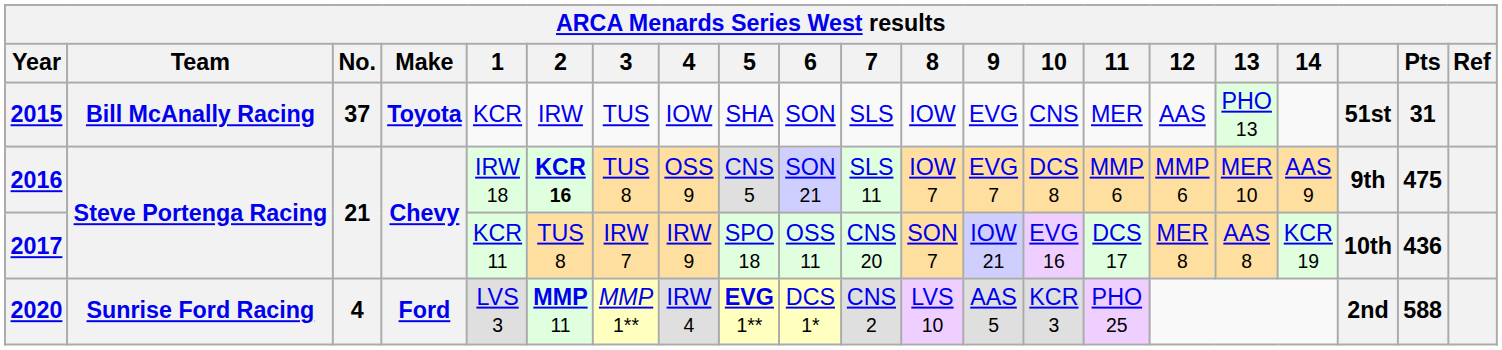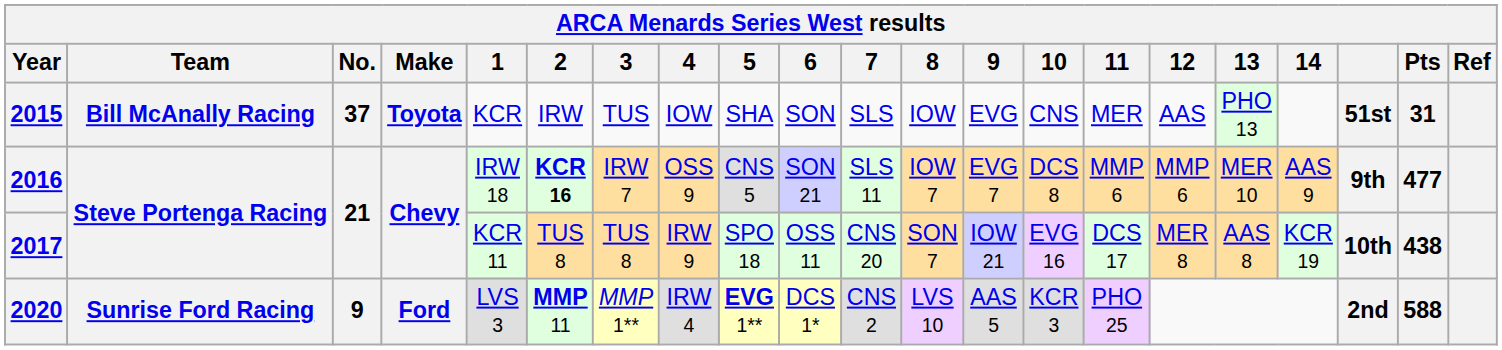2016 | 3: TUS 8 -> IRW 7
2016 | Pts: 475 -> 477
2017 | 3: IRW 7 -> TUS 8
2017 | Pts: 436 -> 438
2020 | No.: 4 -> 9
